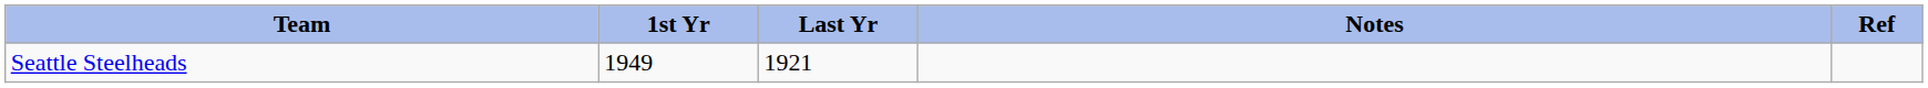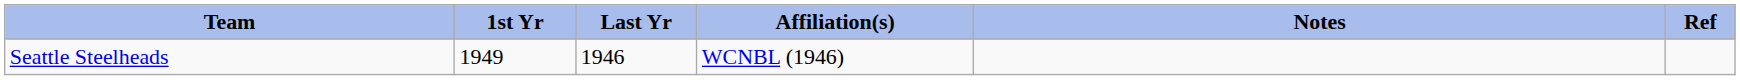+ column: Affiliation(s) | WCNBL (1946)
Seattle Steelheads | Last Yr: 1921 -> 1946
